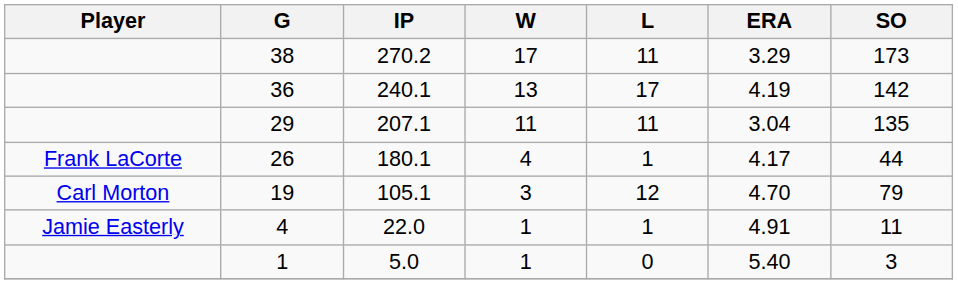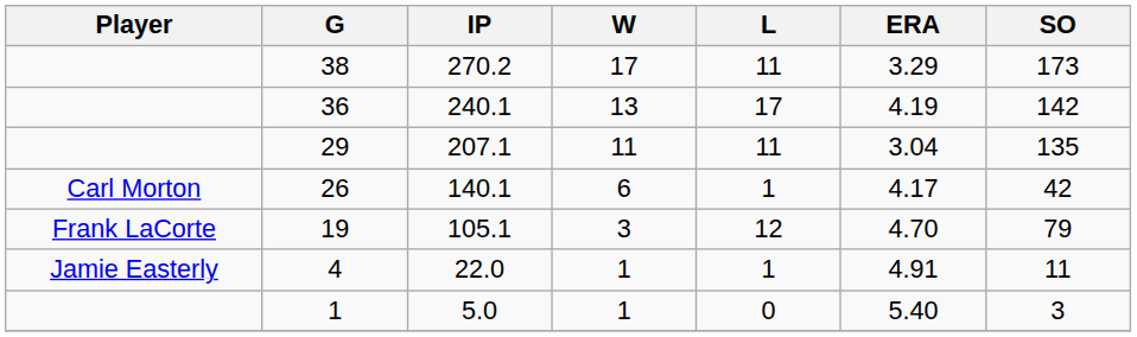26 | Player: Frank LaCorte -> Carl Morton
26 | IP: 180.1 -> 140.1
26 | W: 4 -> 6
26 | SO: 44 -> 42
19 | Player: Carl Morton -> Frank LaCorte
